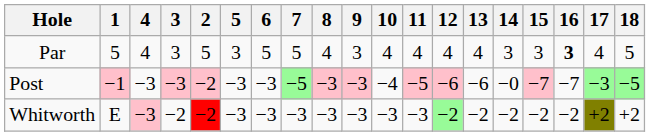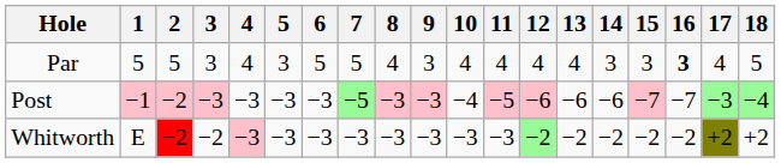columns swapped: 2 <-> 4
Post | 14: −0 -> −6
Post | 18: −5 -> −4
